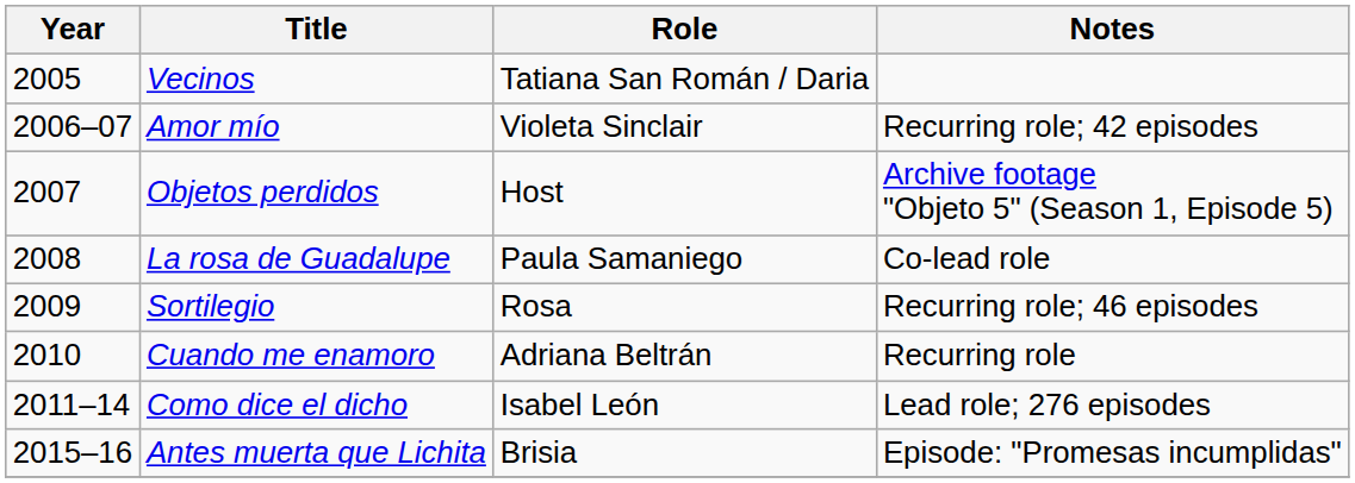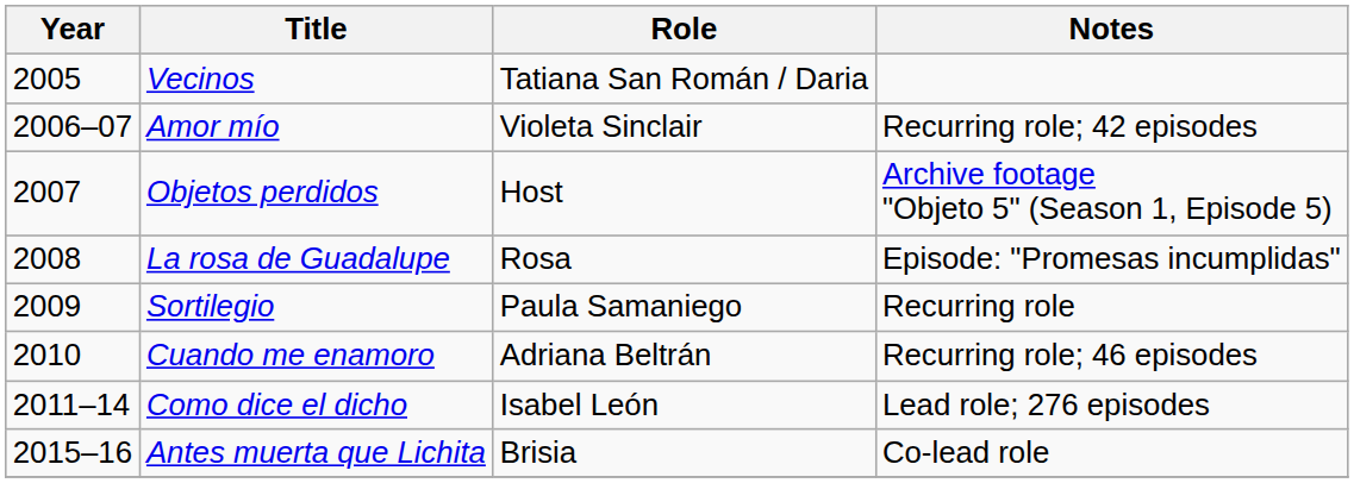La rosa de Guadalupe | Role: Paula Samaniego -> Rosa
La rosa de Guadalupe | Notes: Co-lead role -> Episode: "Promesas incumplidas"
Sortilegio | Role: Rosa -> Paula Samaniego
Sortilegio | Notes: Recurring role; 46 episodes -> Recurring role
Cuando me enamoro | Notes: Recurring role -> Recurring role; 46 episodes
Antes muerta que Lichita | Notes: Episode: "Promesas incumplidas" -> Co-lead role
